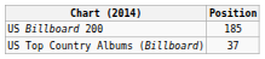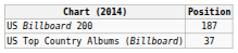US Billboard 200 | Position: 185 -> 187
